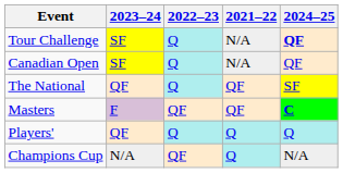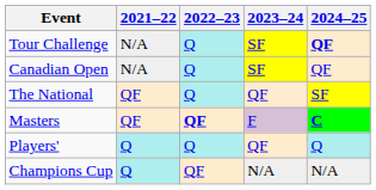columns swapped: 2021–22 <-> 2023–24
Masters | 2022–23: normal -> bold
